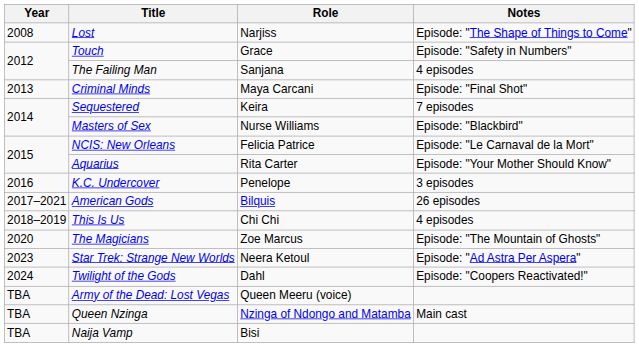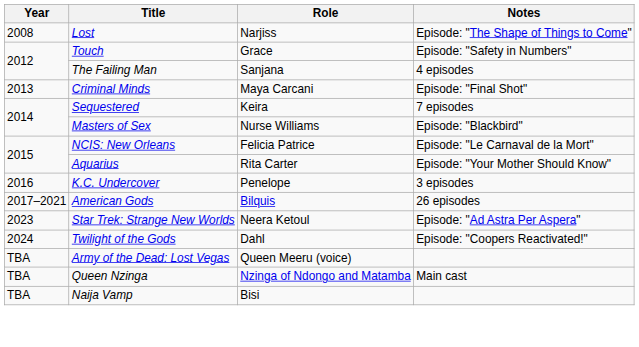- row: 2018–2019 | This Is Us | Chi Chi | 4 episodes
- row: 2020 | The Magicians | Zoe Marcus | Episode: "The Mountain of Ghosts"
